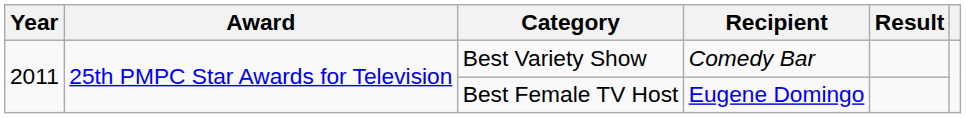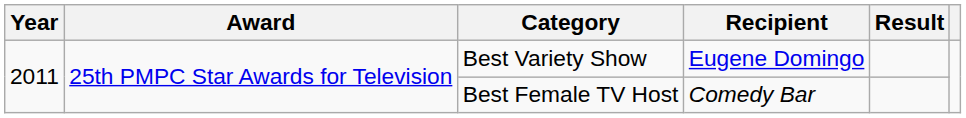Best Variety Show | Recipient: Comedy Bar -> Eugene Domingo
Best Female TV Host | Recipient: Eugene Domingo -> Comedy Bar
